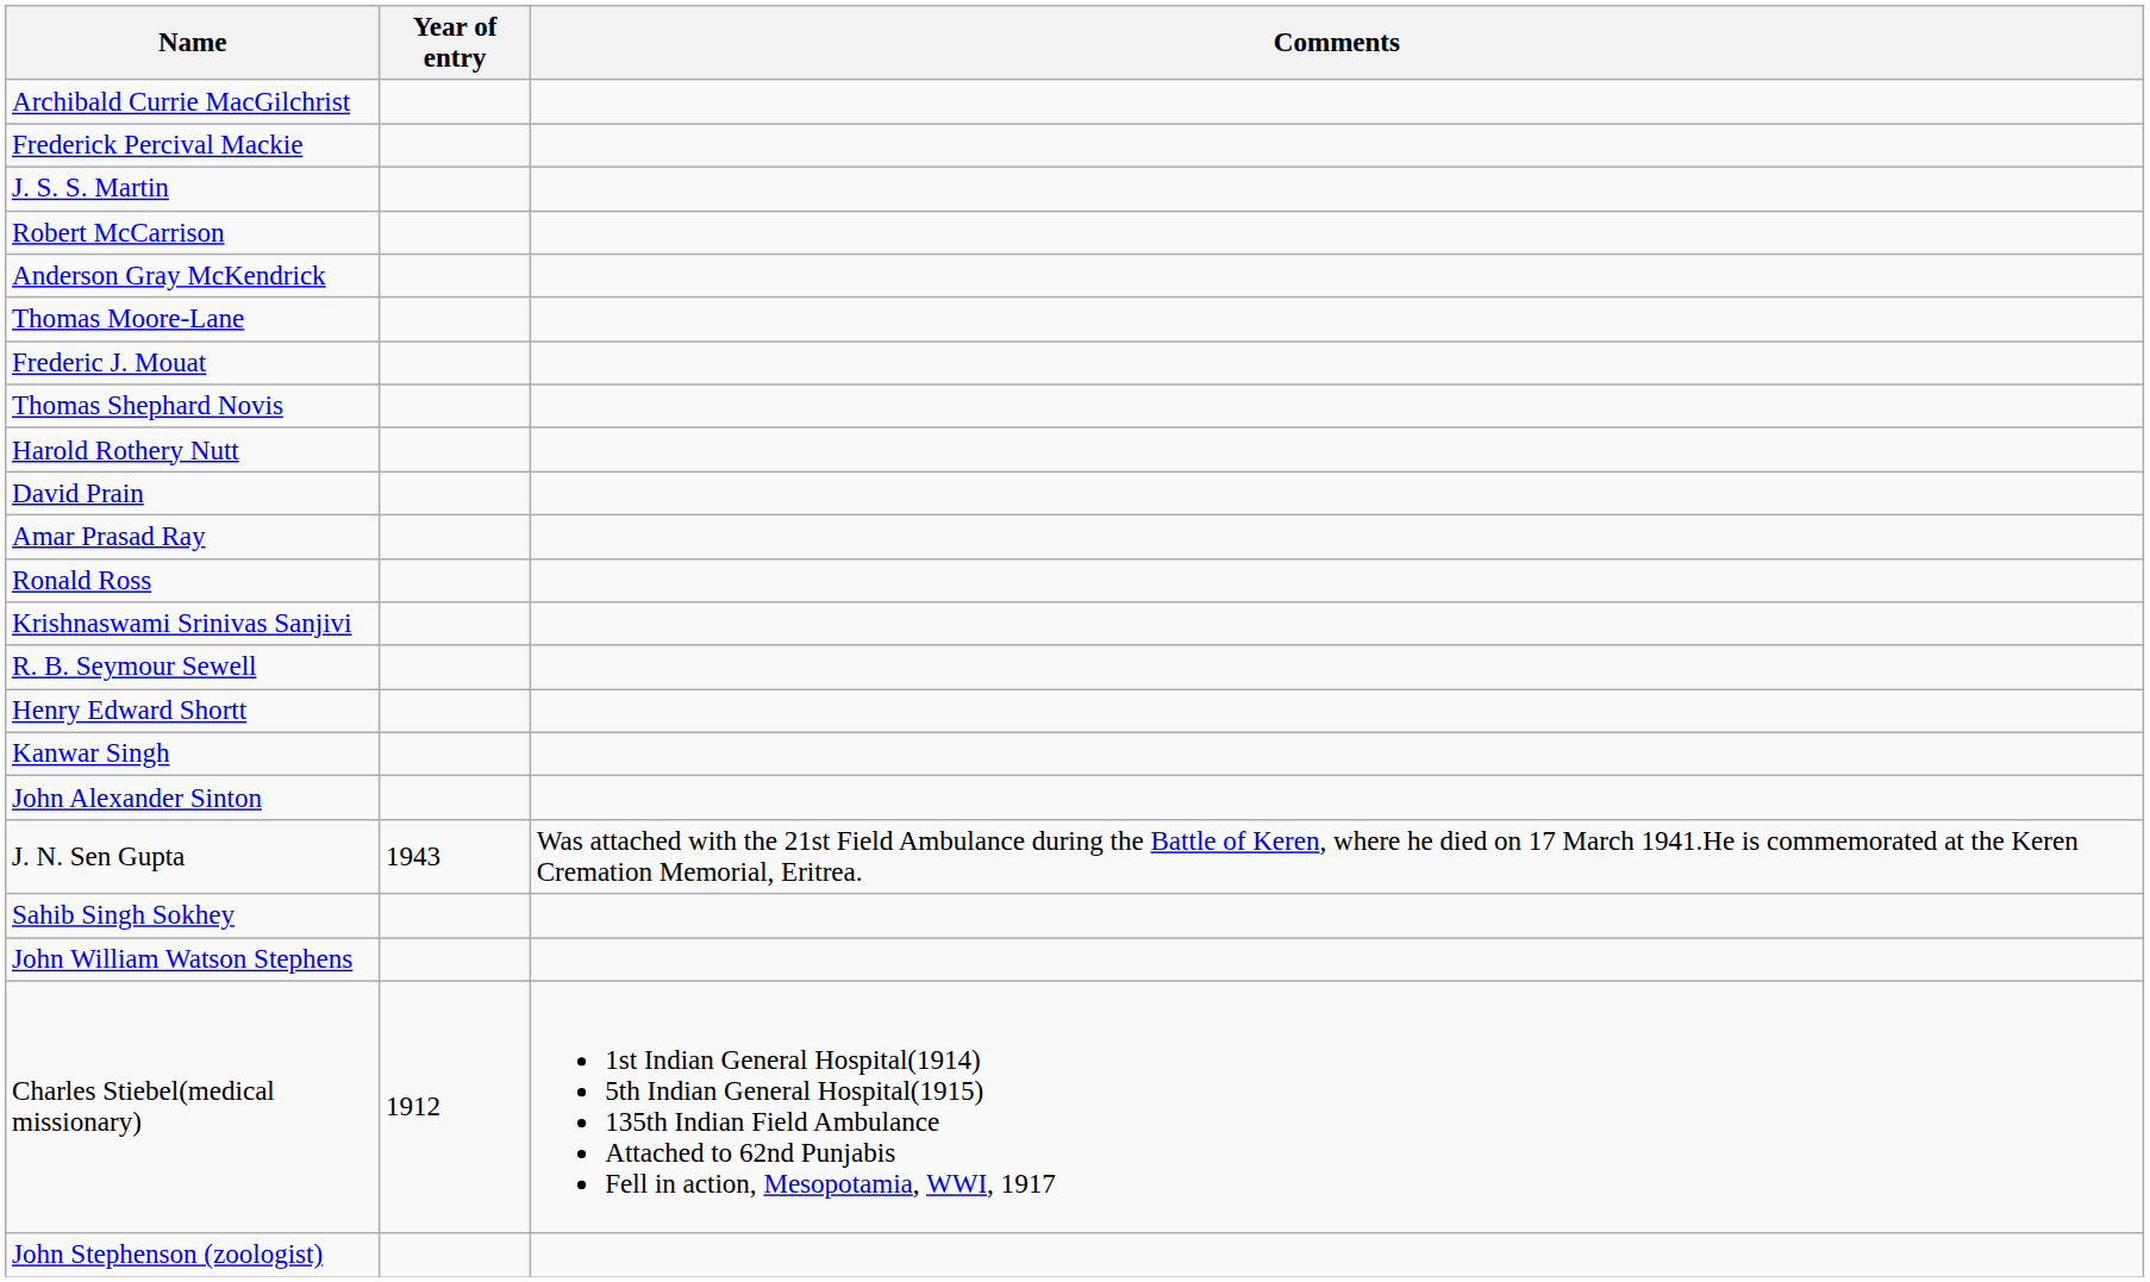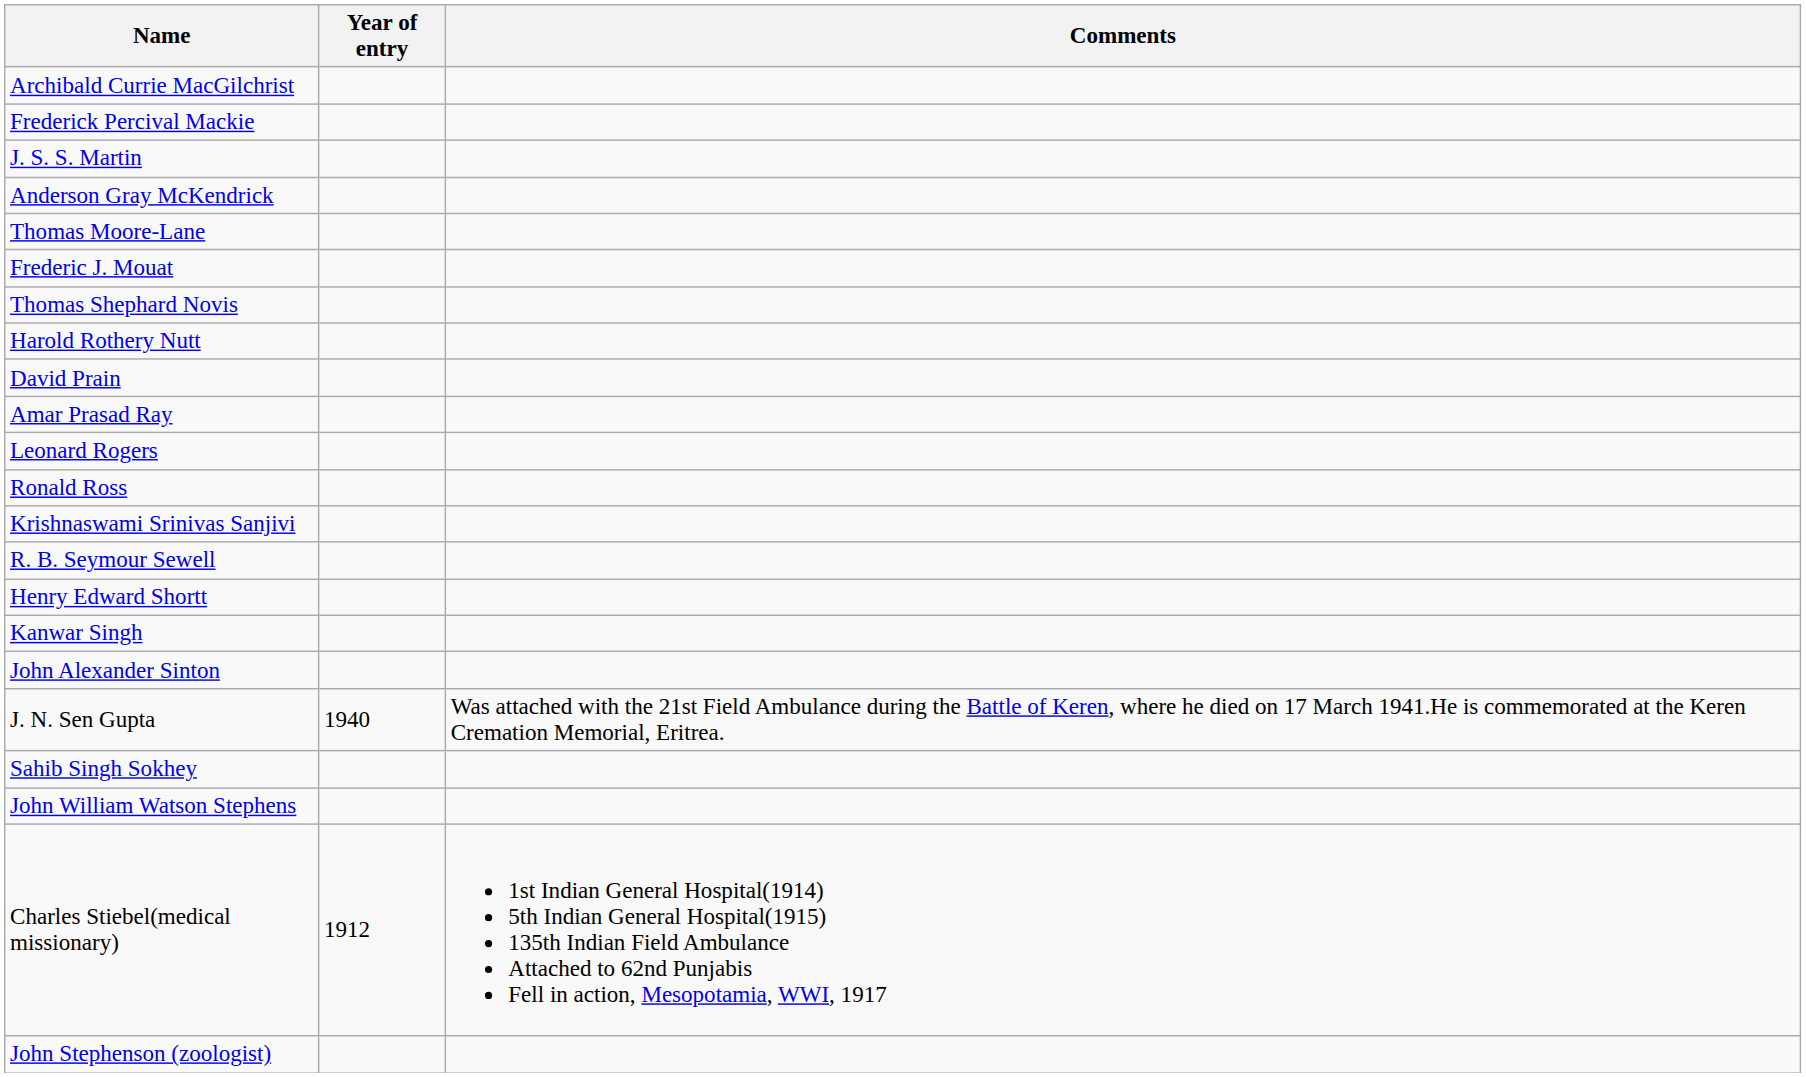- row: Robert McCarrison
+ row: Leonard Rogers
J. N. Sen Gupta | Year of entry: 1943 -> 1940
